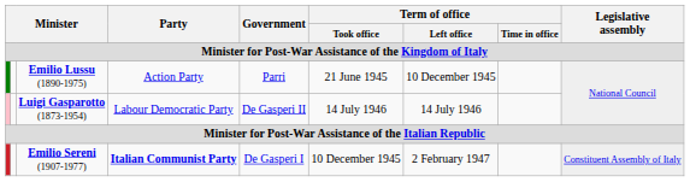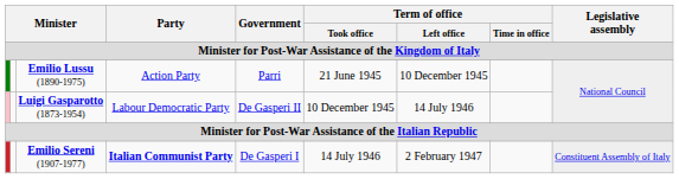Luigi Gasparotto (1873-1954) | Term of office / Took office: 14 July 1946 -> 10 December 1945
Emilio Sereni (1907-1977) | Term of office / Took office: 10 December 1945 -> 14 July 1946
